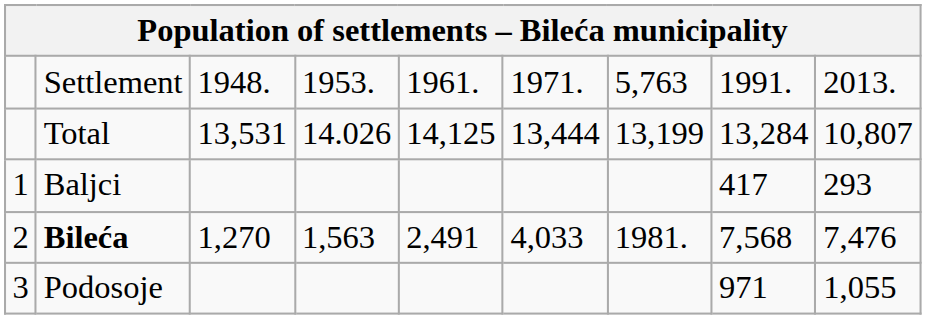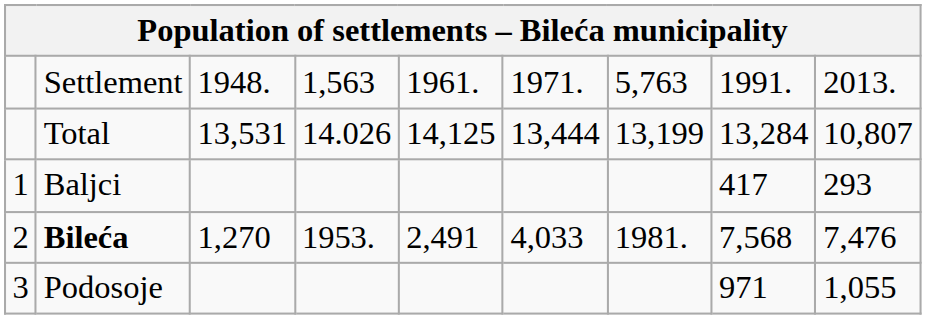Settlement | column 4: 1953. -> 1,563
Bileća | column 4: 1,563 -> 1953.
